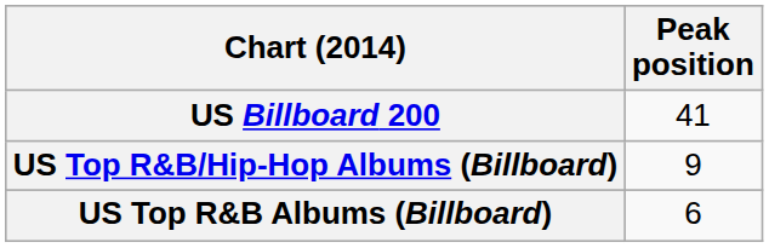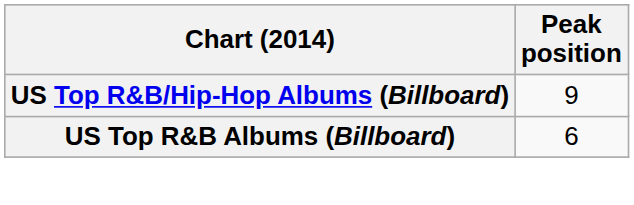- row: US Billboard 200 | 41
